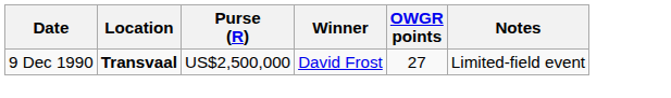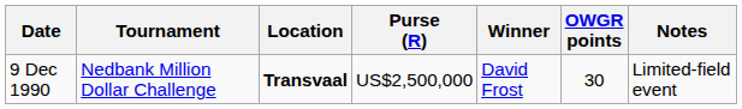+ column: Tournament | Nedbank Million Dollar Challenge
9 Dec 1990 | OWGR points: 27 -> 30
